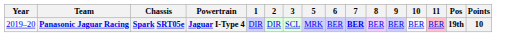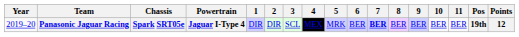+ column: 4 | MEX
Panasonic Jaguar Racing | 11: pink background -> no background
Panasonic Jaguar Racing | Points: 10 -> 12
